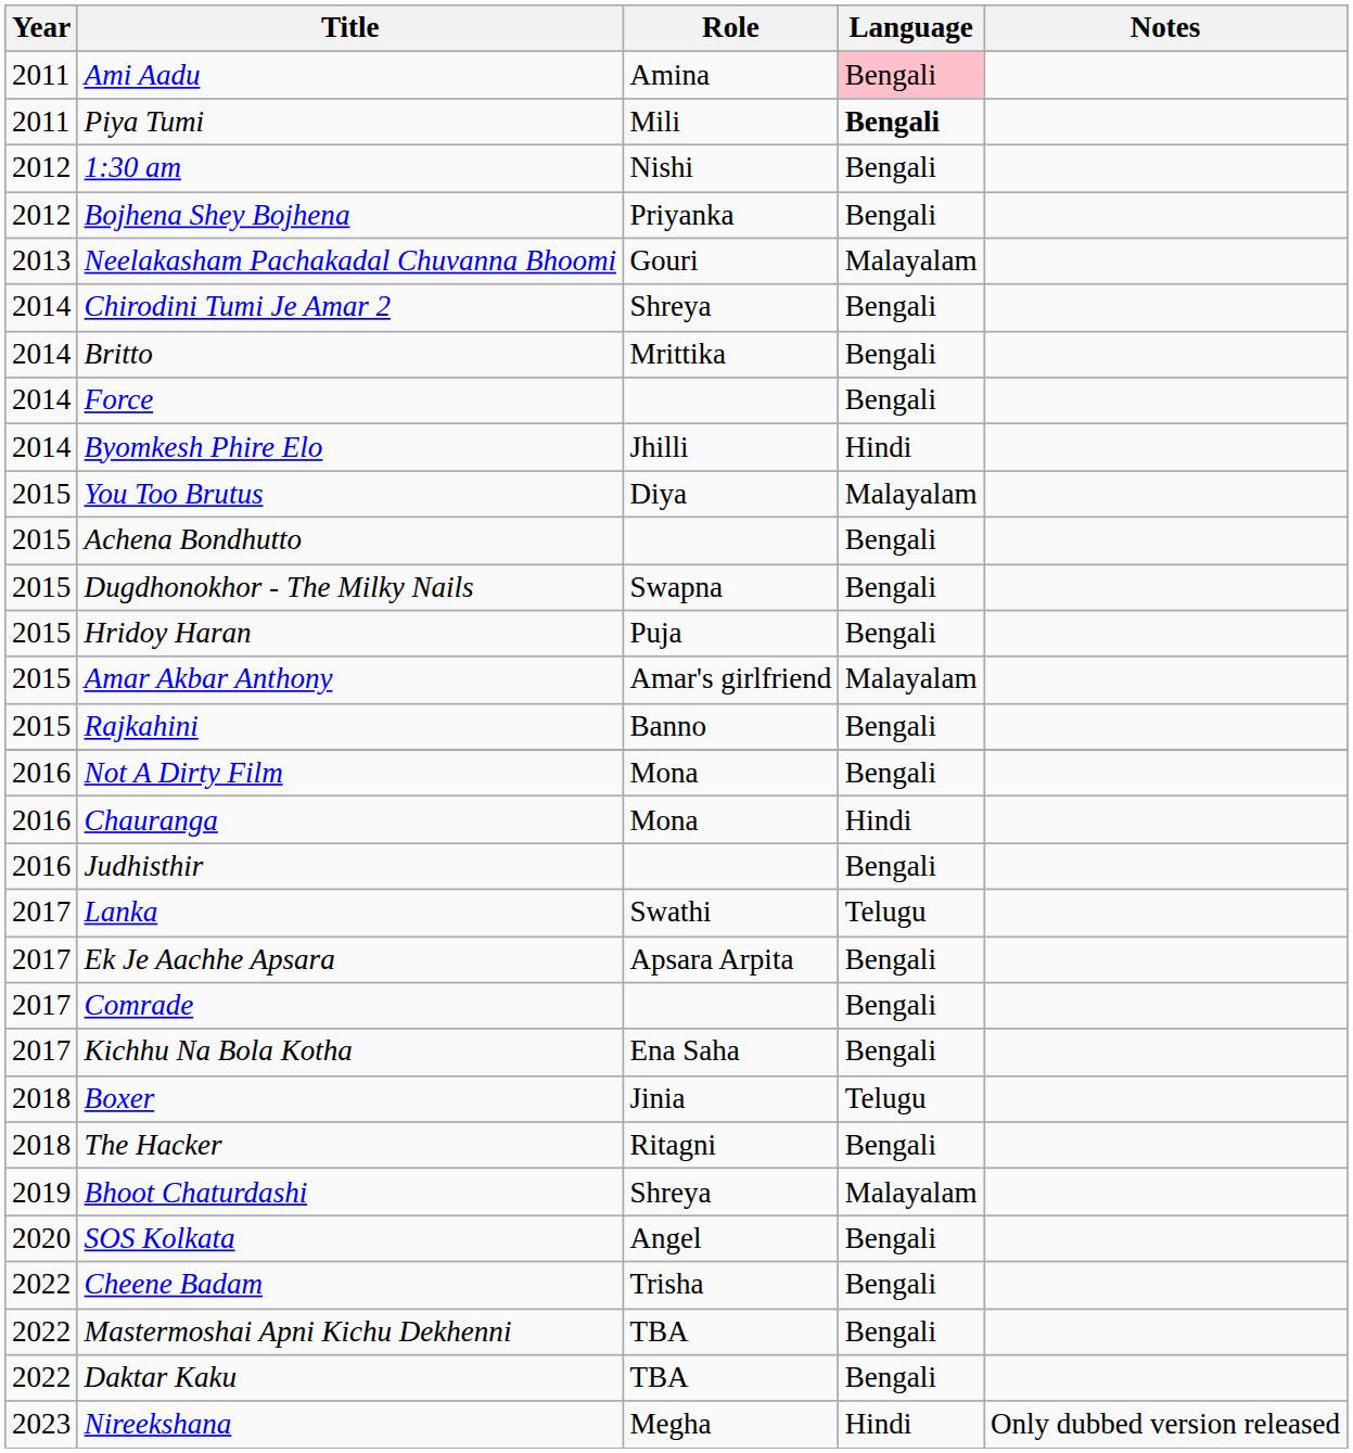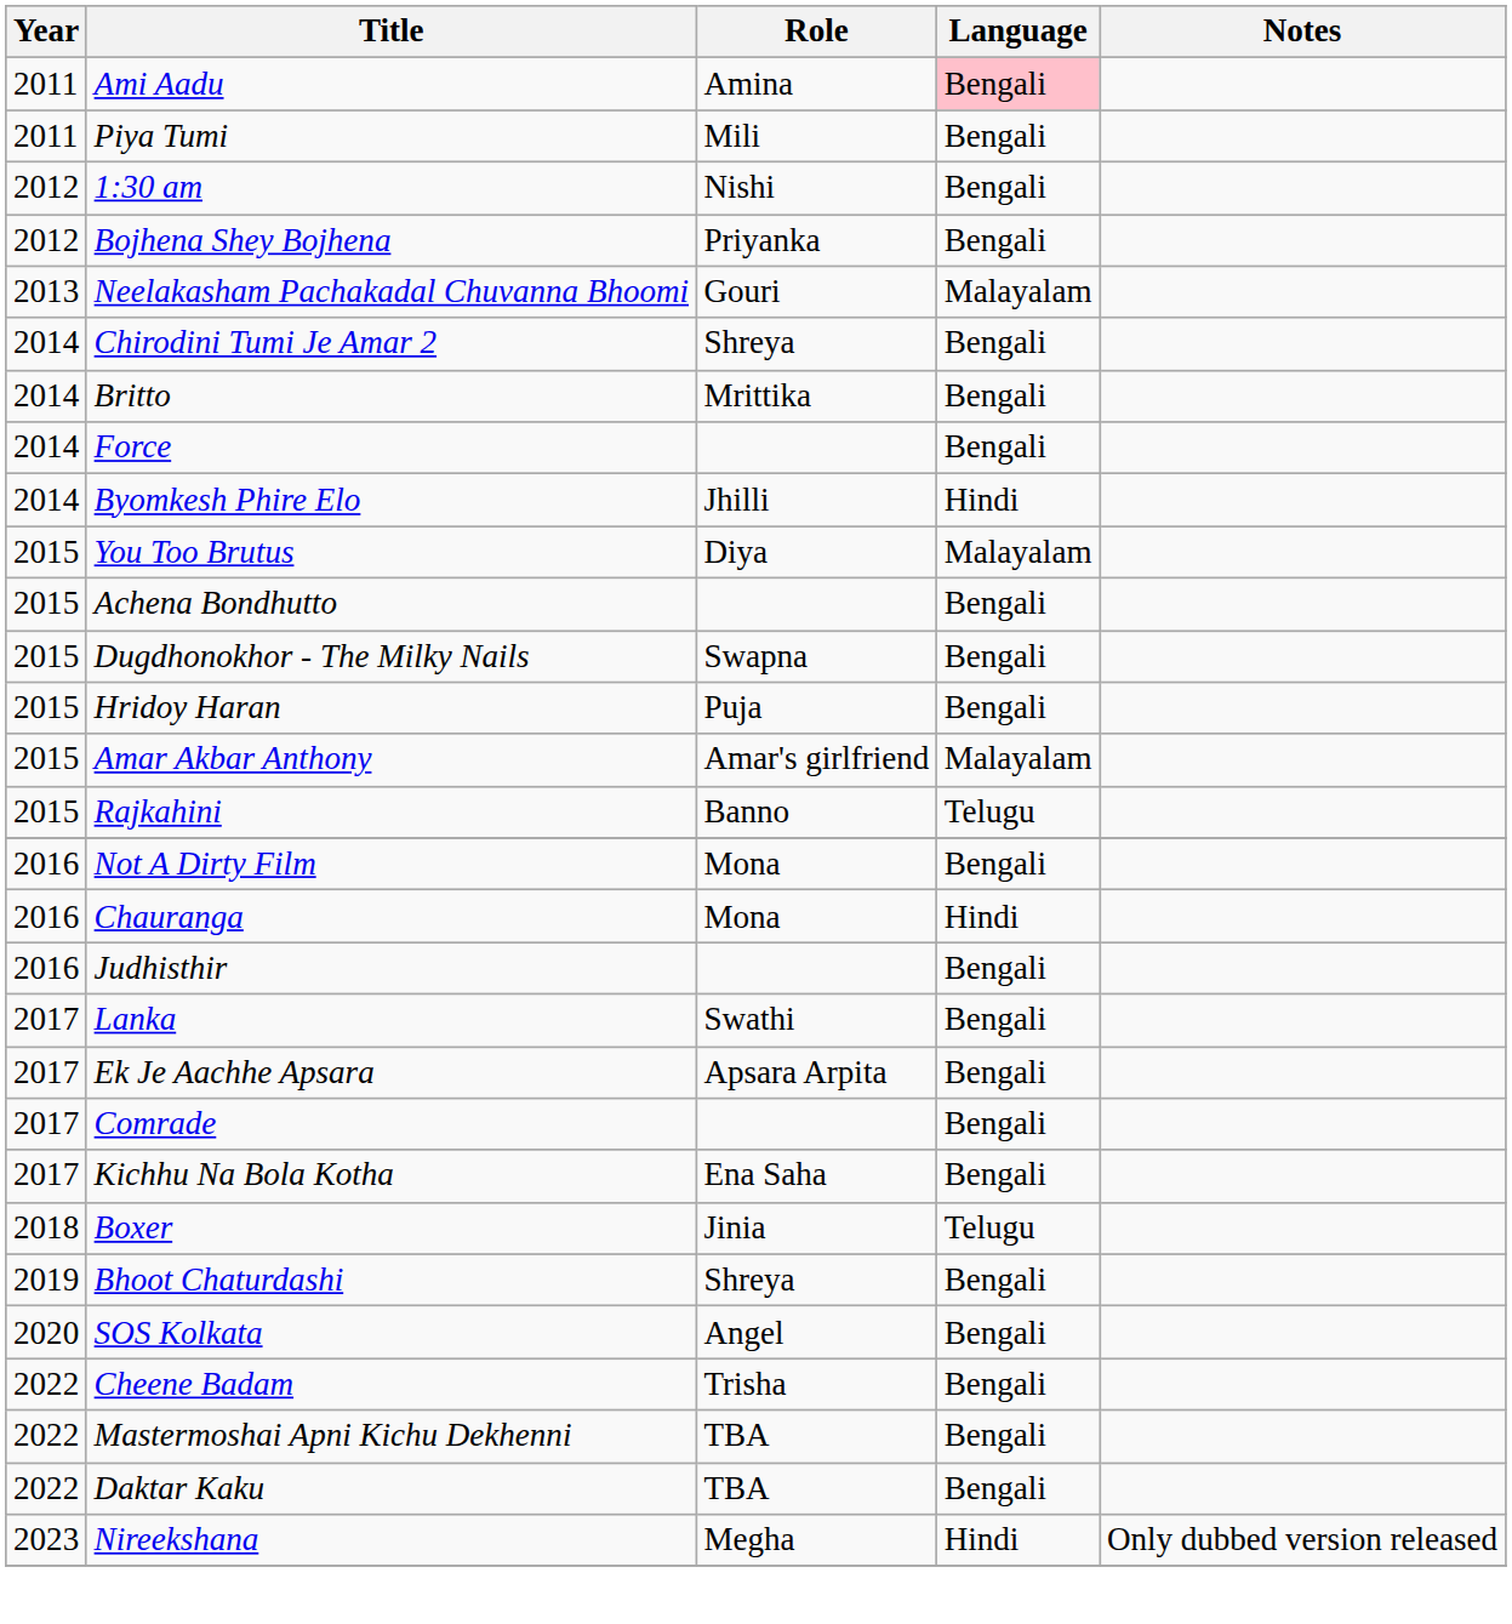Piya Tumi | Language: bold -> normal
Rajkahini | Language: Bengali -> Telugu
Lanka | Language: Telugu -> Bengali
- row: 2018 | The Hacker | Ritagni | Bengali
Bhoot Chaturdashi | Language: Malayalam -> Bengali
